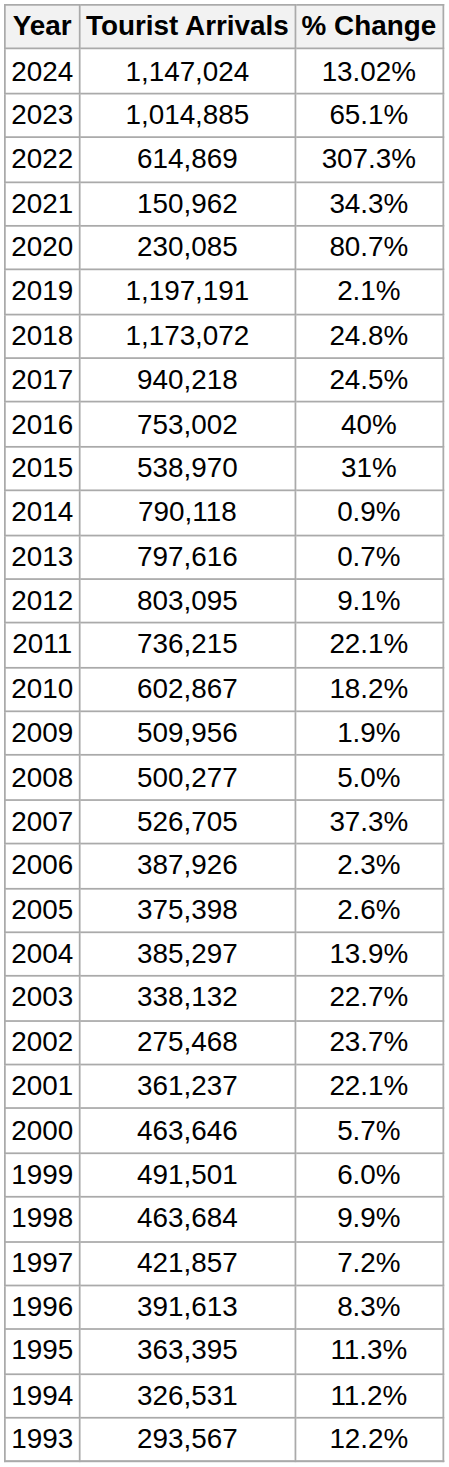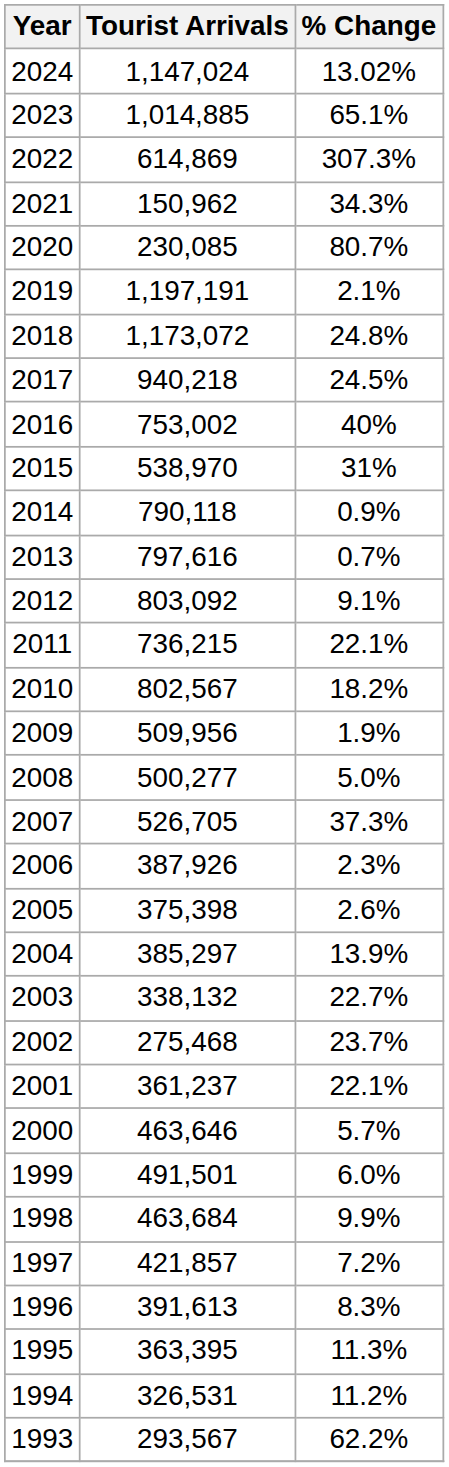2012 | Tourist Arrivals: 803,095 -> 803,092
2010 | Tourist Arrivals: 602,867 -> 802,567
1993 | % Change: 12.2% -> 62.2%
